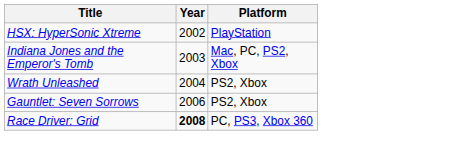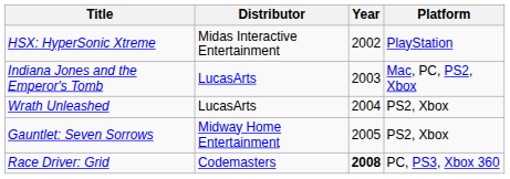+ column: Distributor | Midas Interactive Entertainment | LucasArts | LucasArts | Midway Home Entertainment | Codemasters
Gauntlet: Seven Sorrows | Year: 2006 -> 2005
